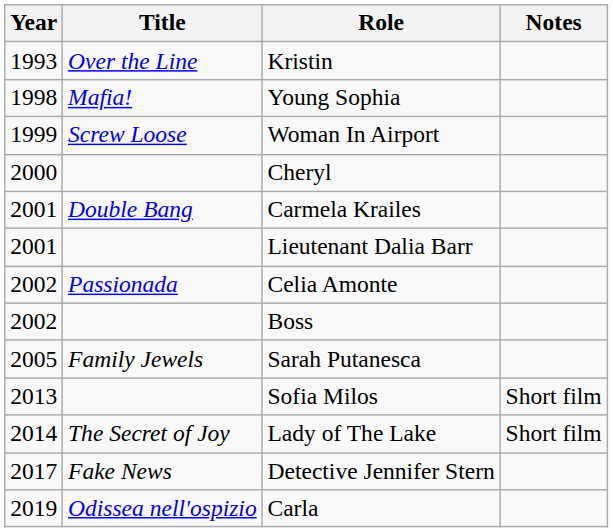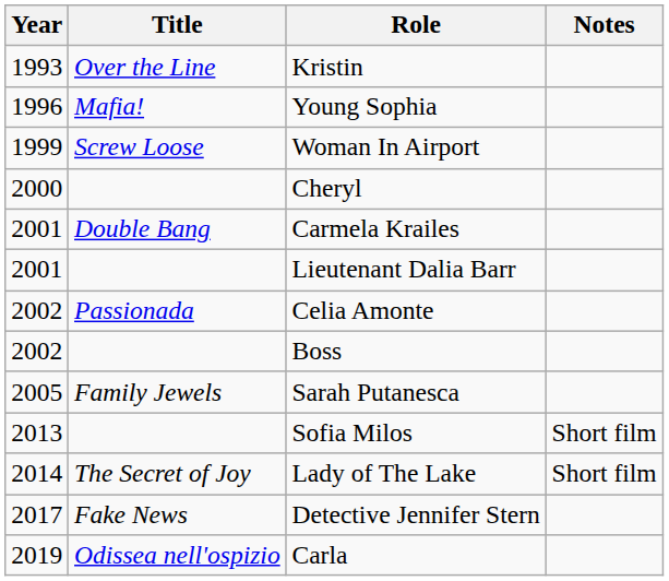Young Sophia | Year: 1998 -> 1996
